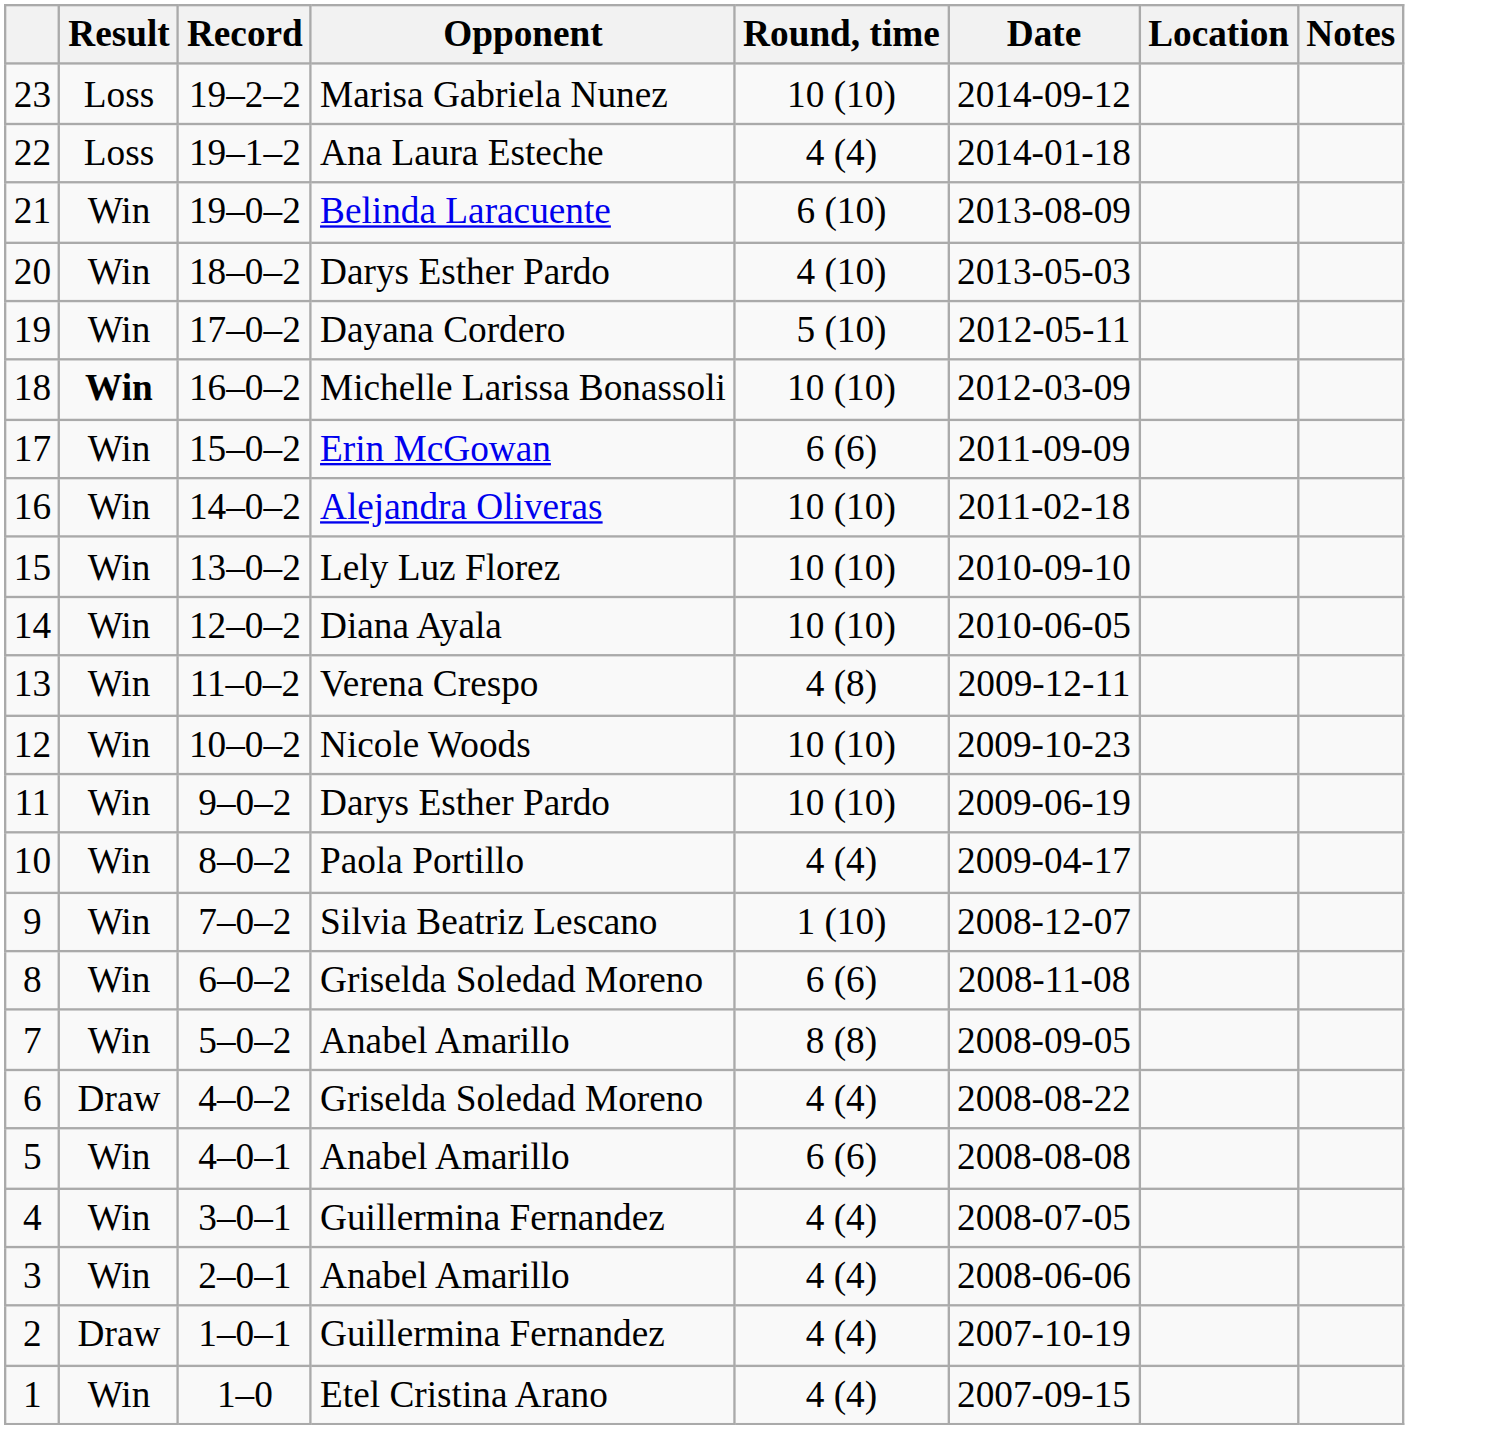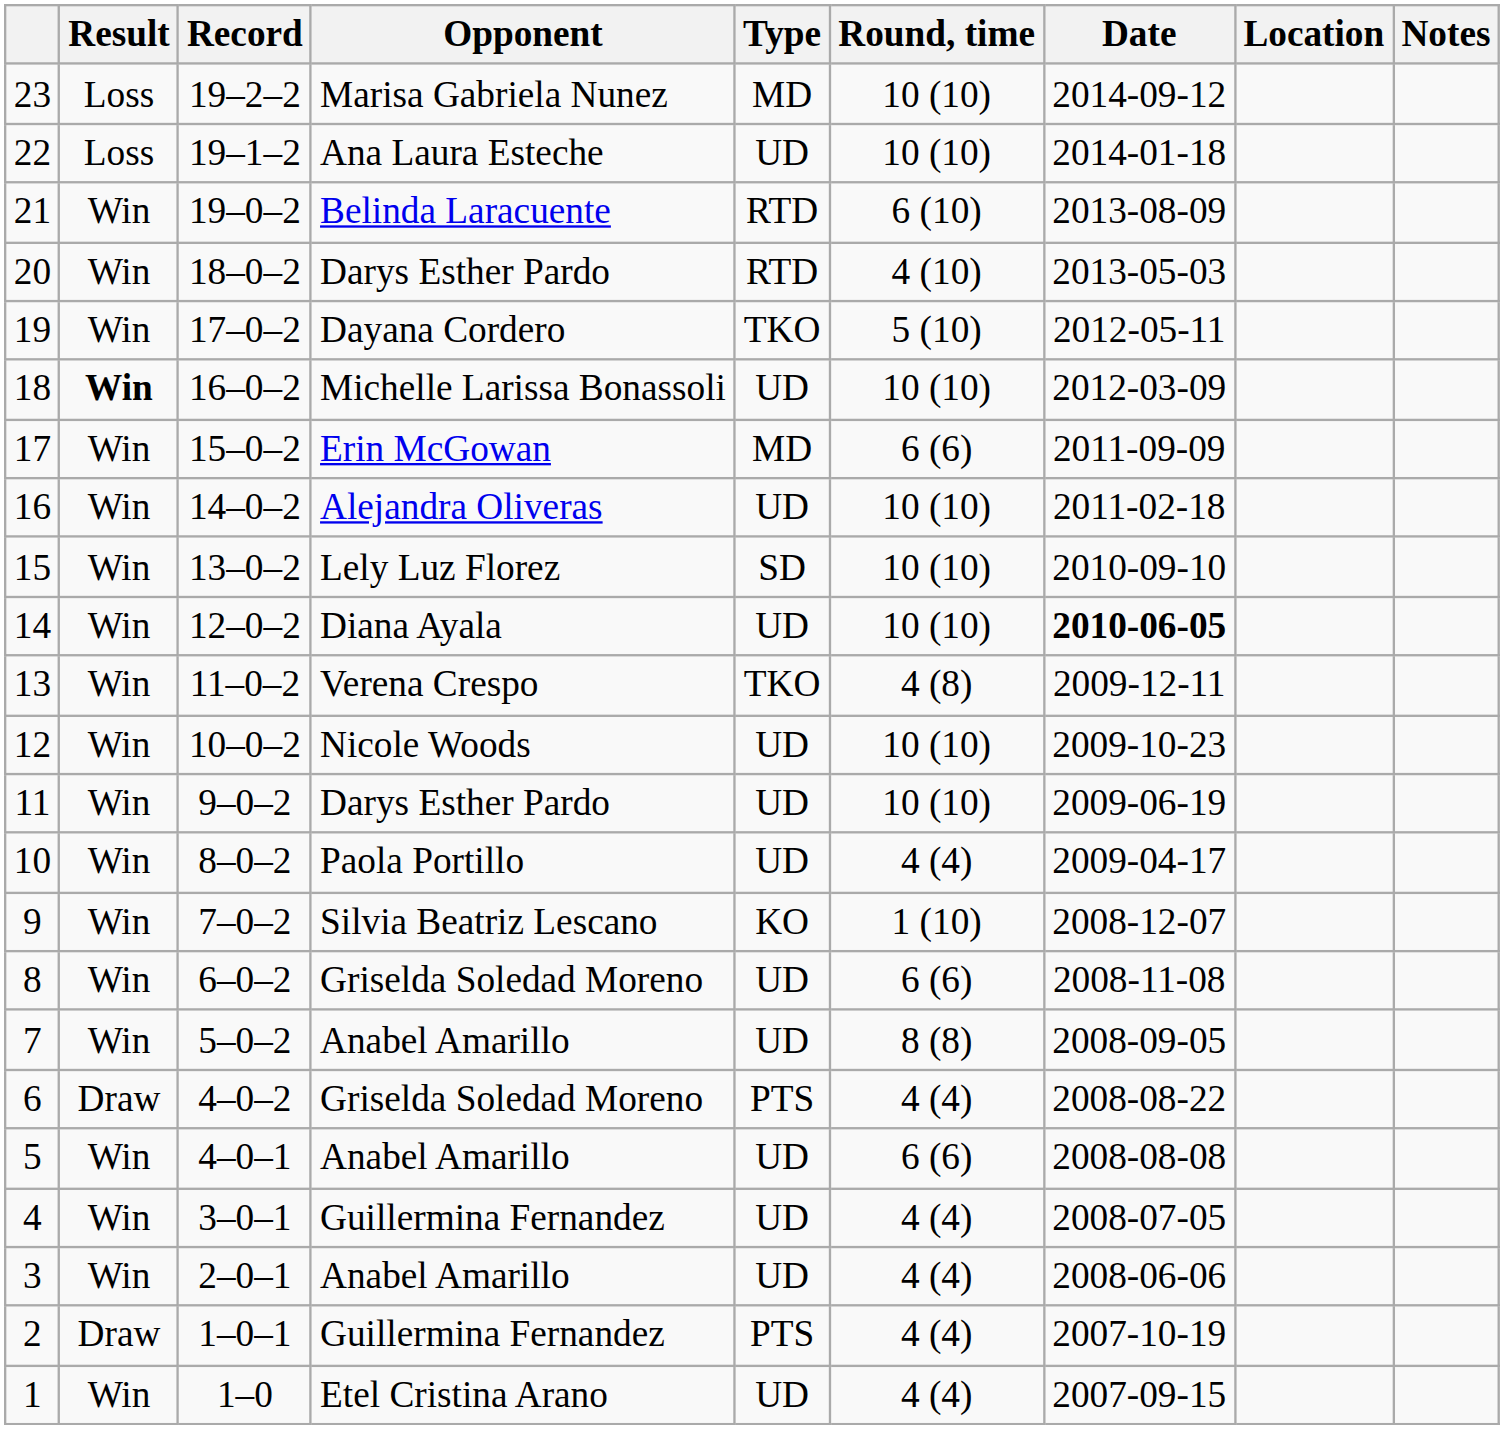+ column: Type | MD | UD | RTD | RTD | TKO | UD | MD | UD | SD | UD | TKO | UD | UD | UD | KO | UD | UD | PTS | UD | UD | UD | PTS | UD
22 | Round, time: 4 (4) -> 10 (10)
14 | Date: normal -> bold
